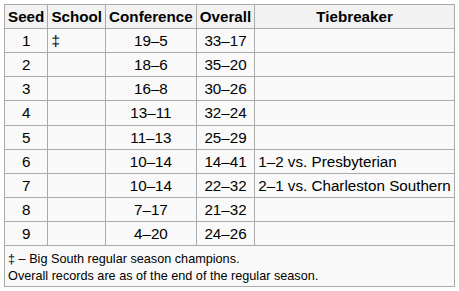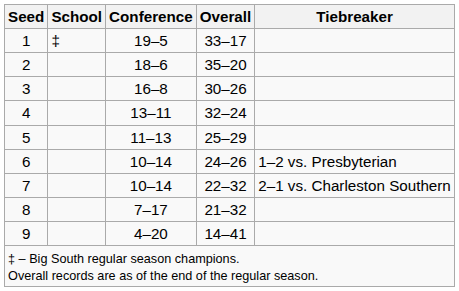6 | Overall: 14–41 -> 24–26
9 | Overall: 24–26 -> 14–41
